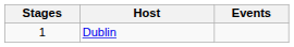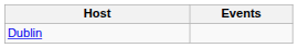- column: Stages | 1
